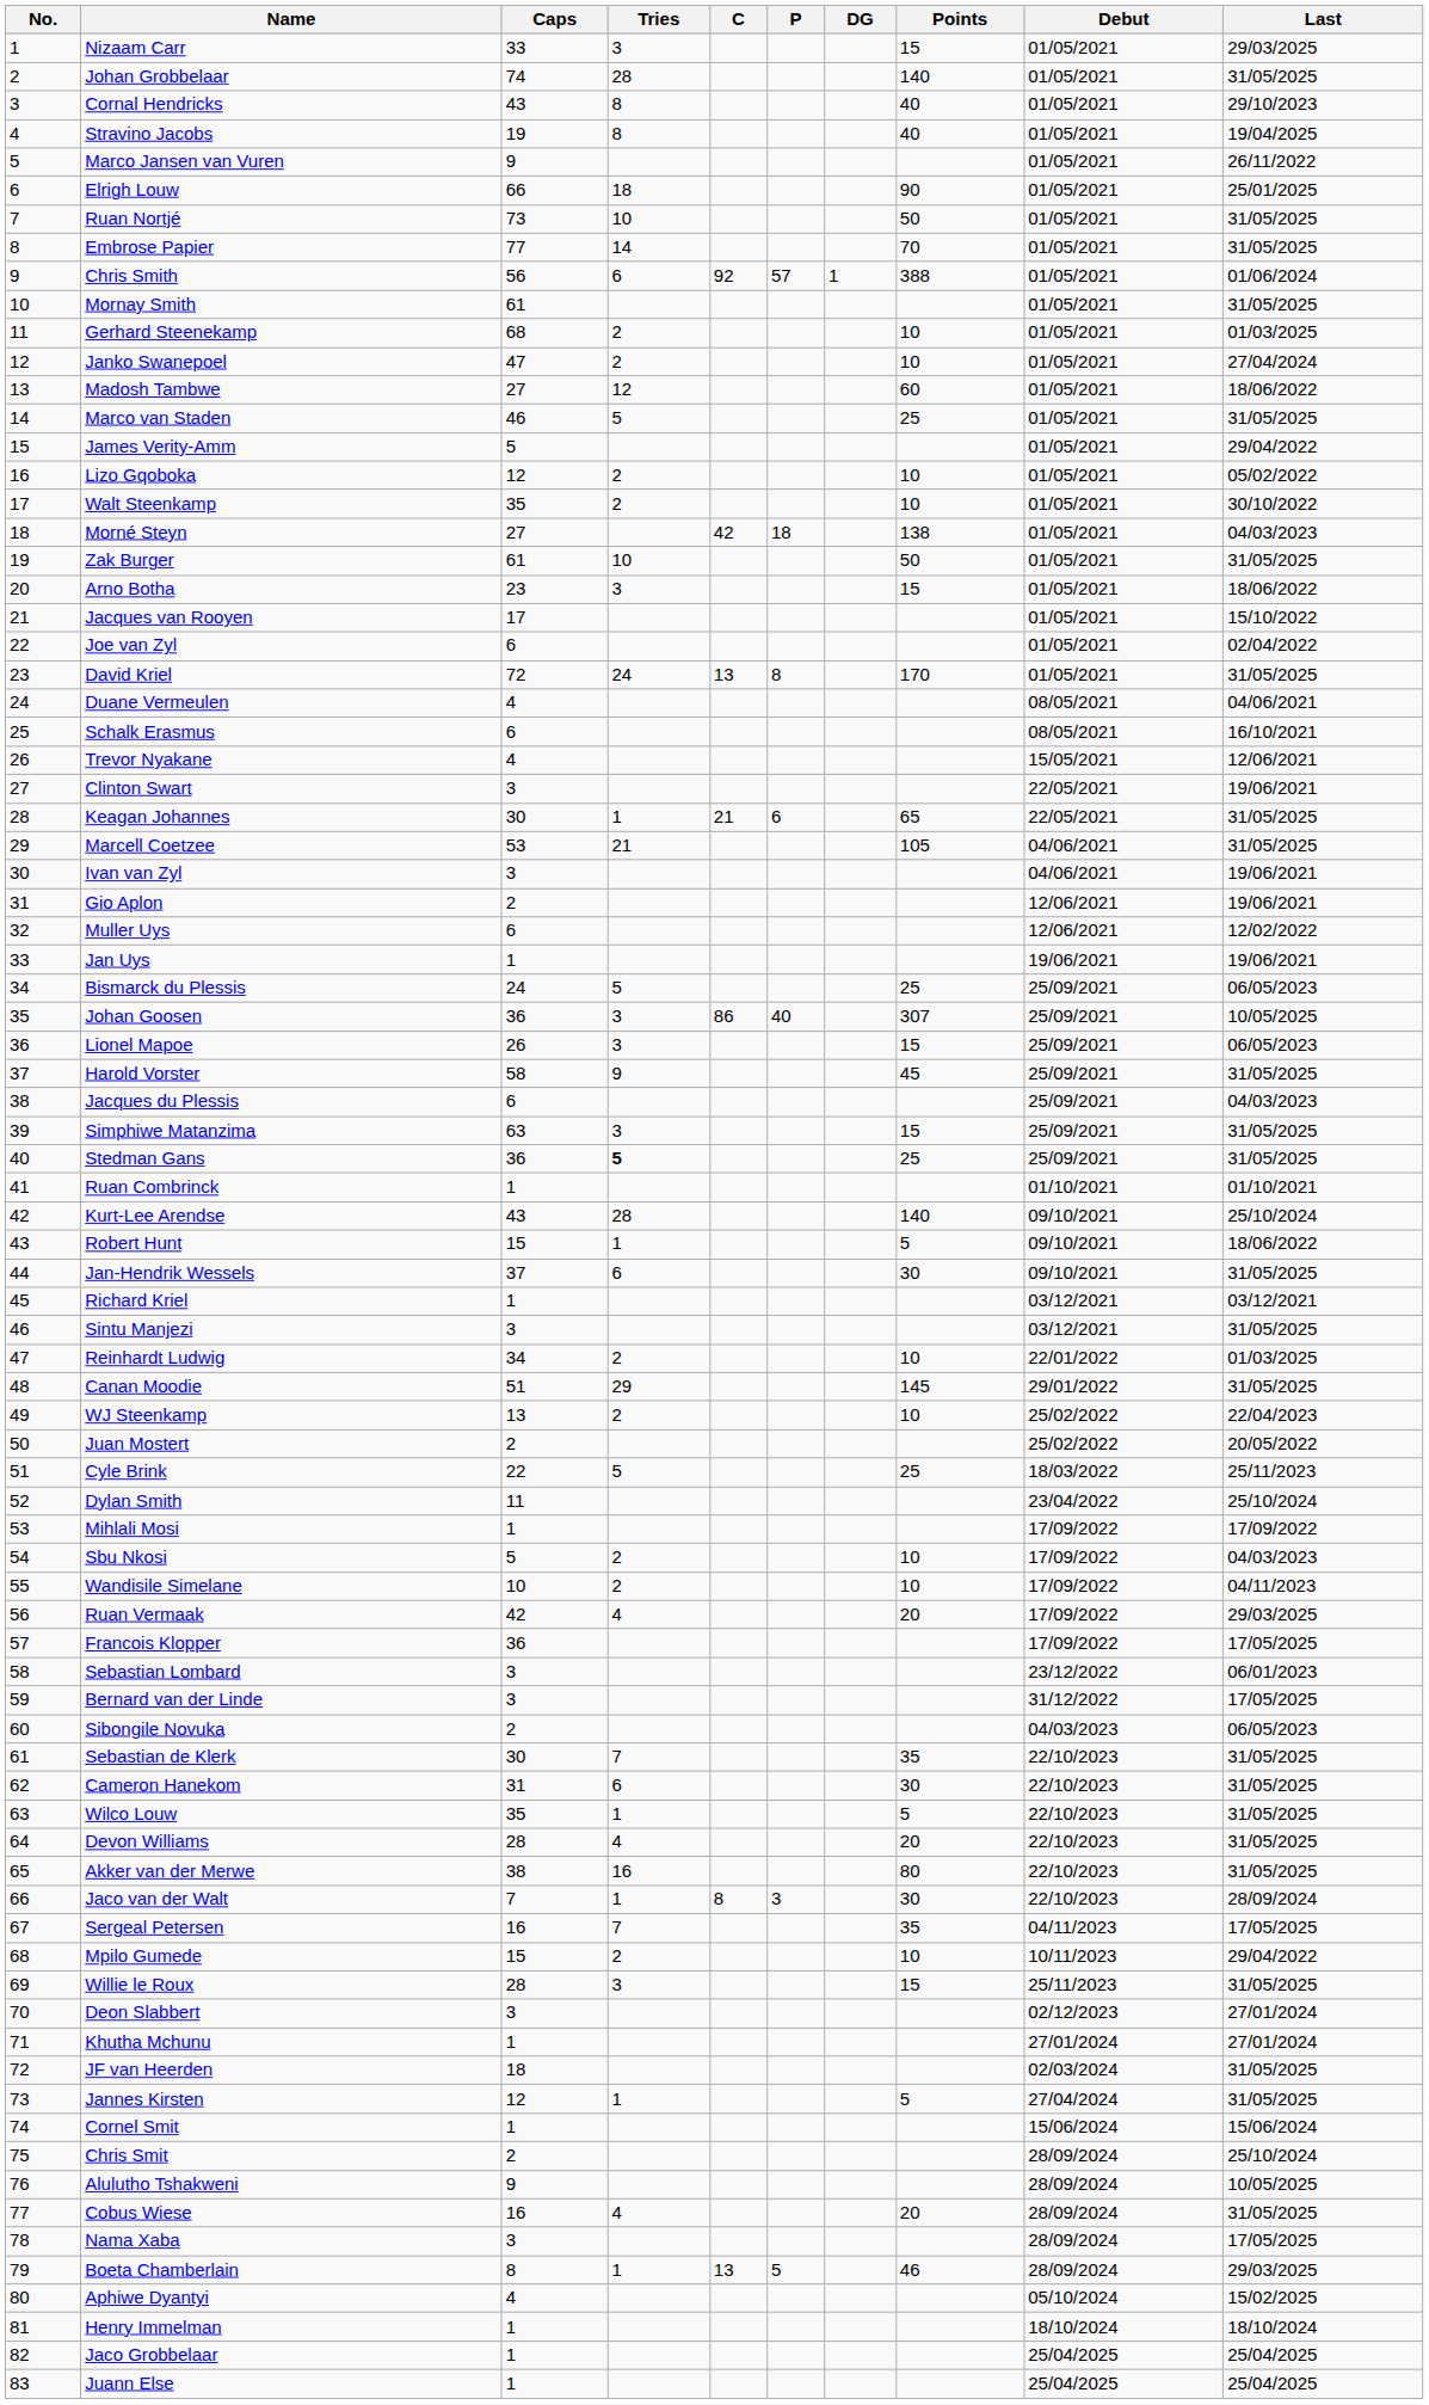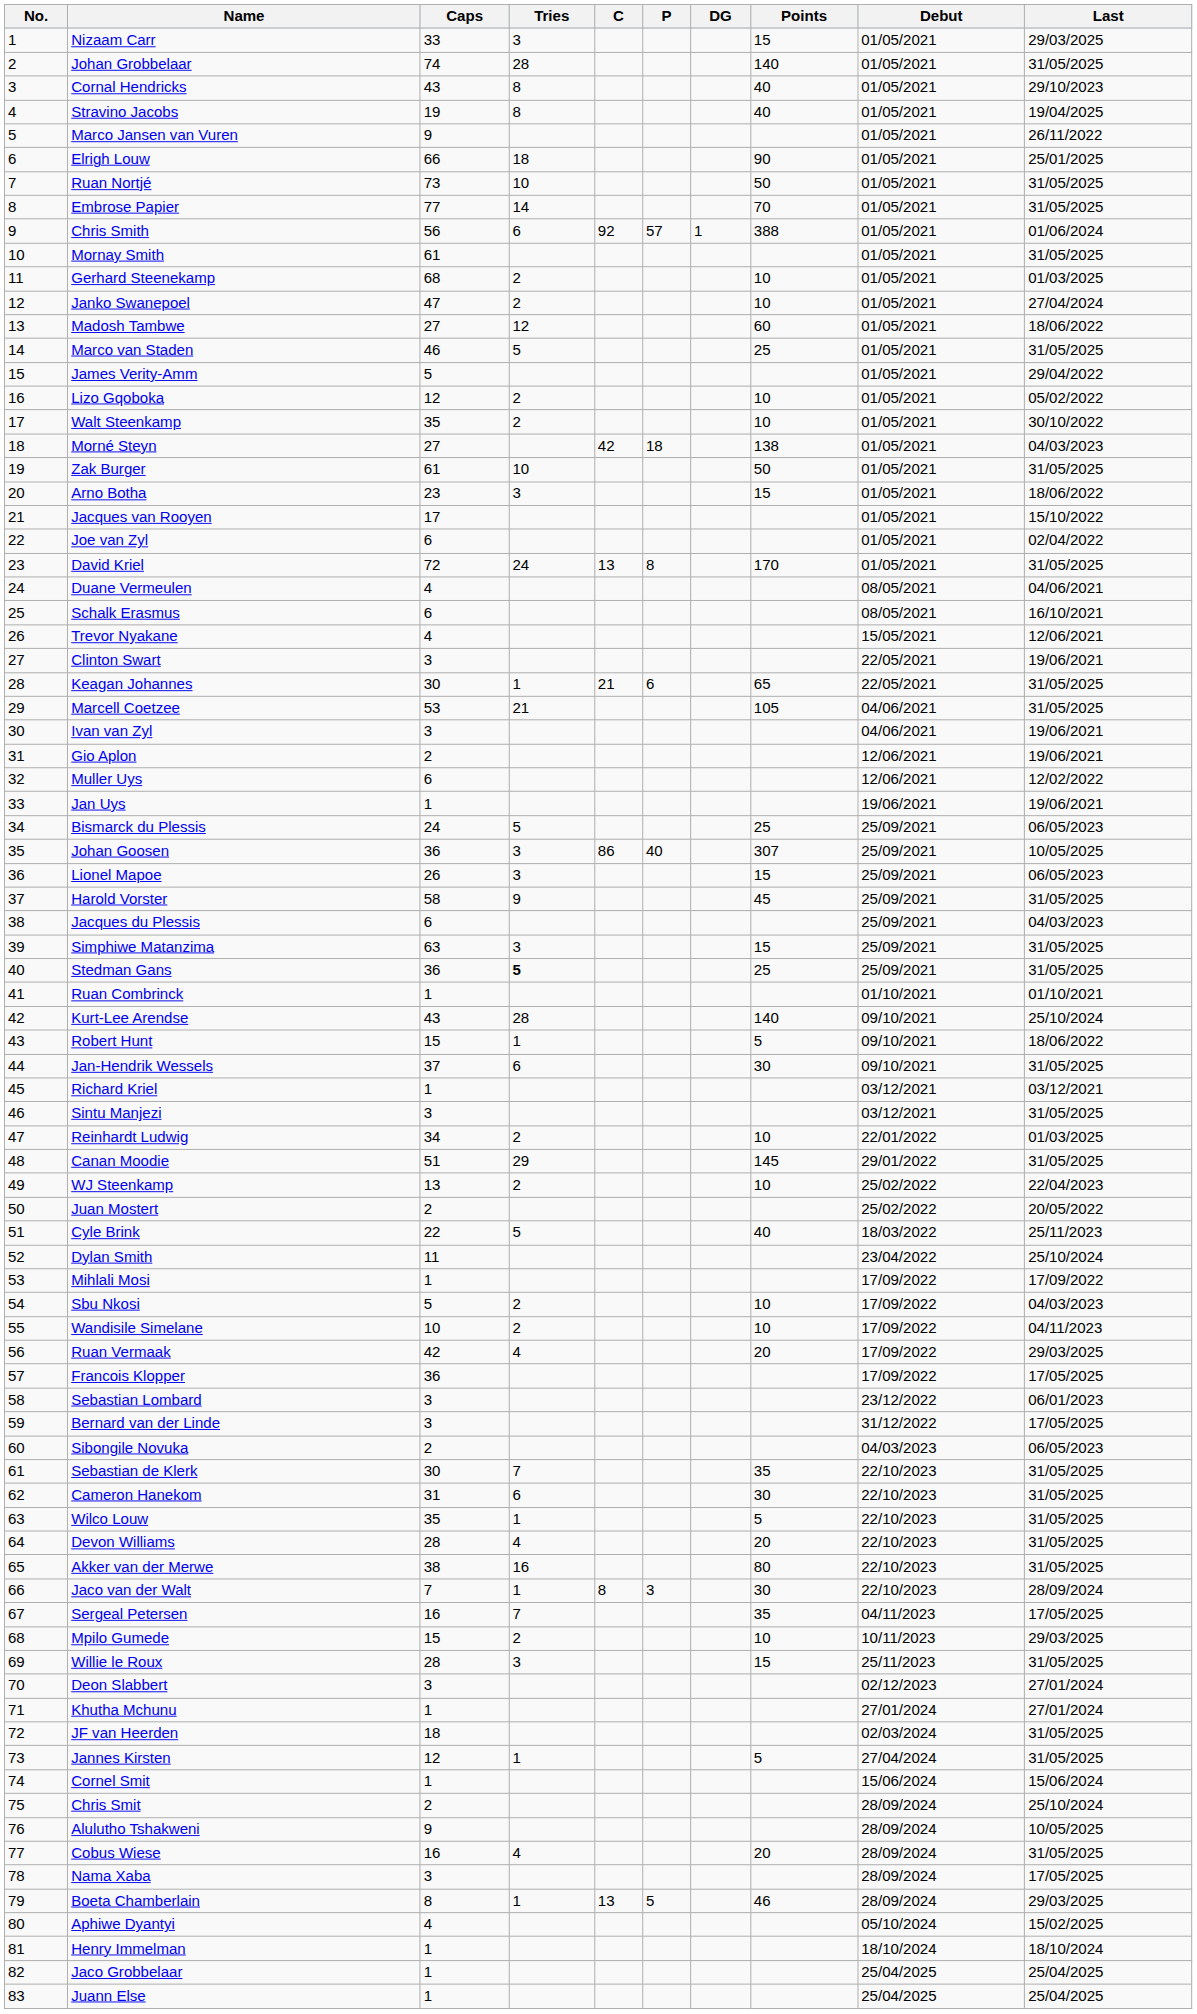Cyle Brink | Points: 25 -> 40
Mpilo Gumede | Last: 29/04/2022 -> 29/03/2025
